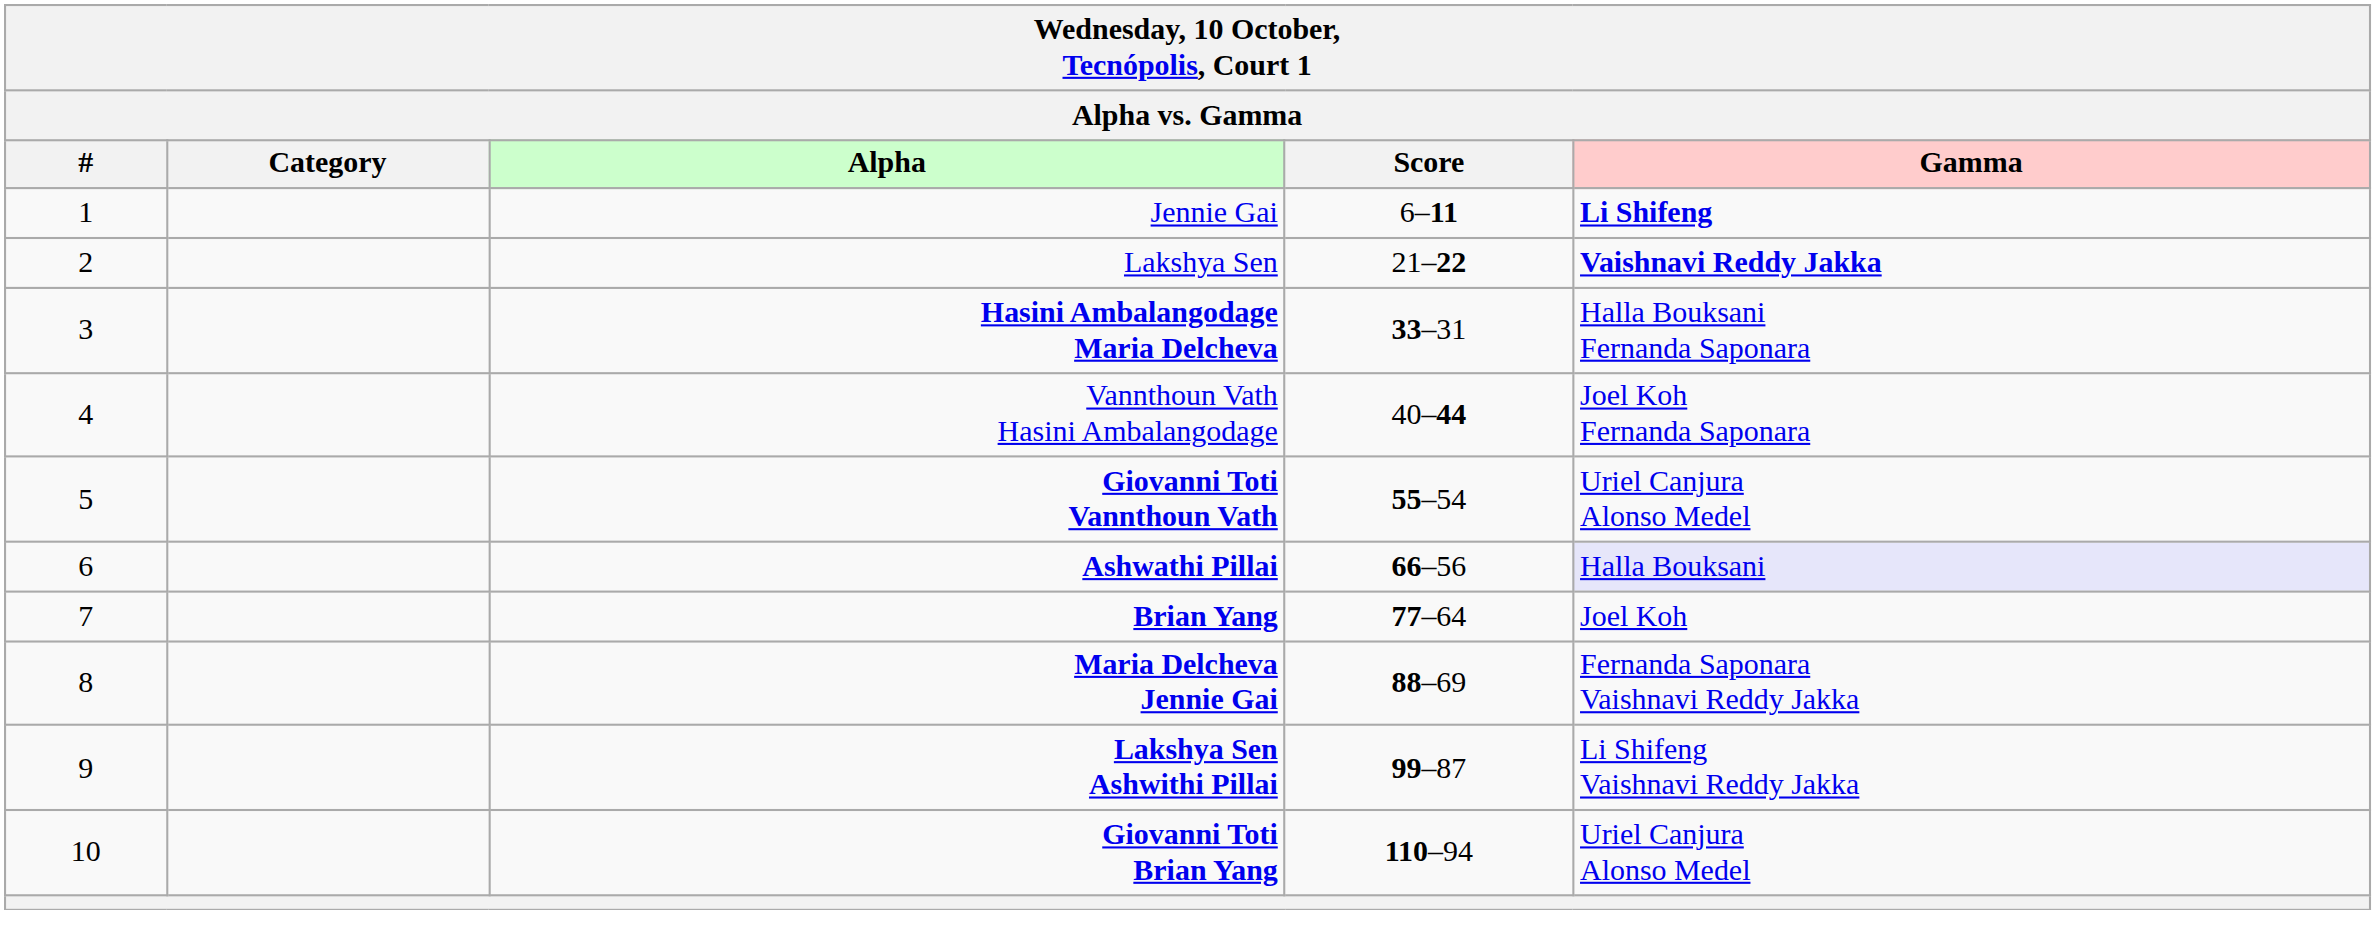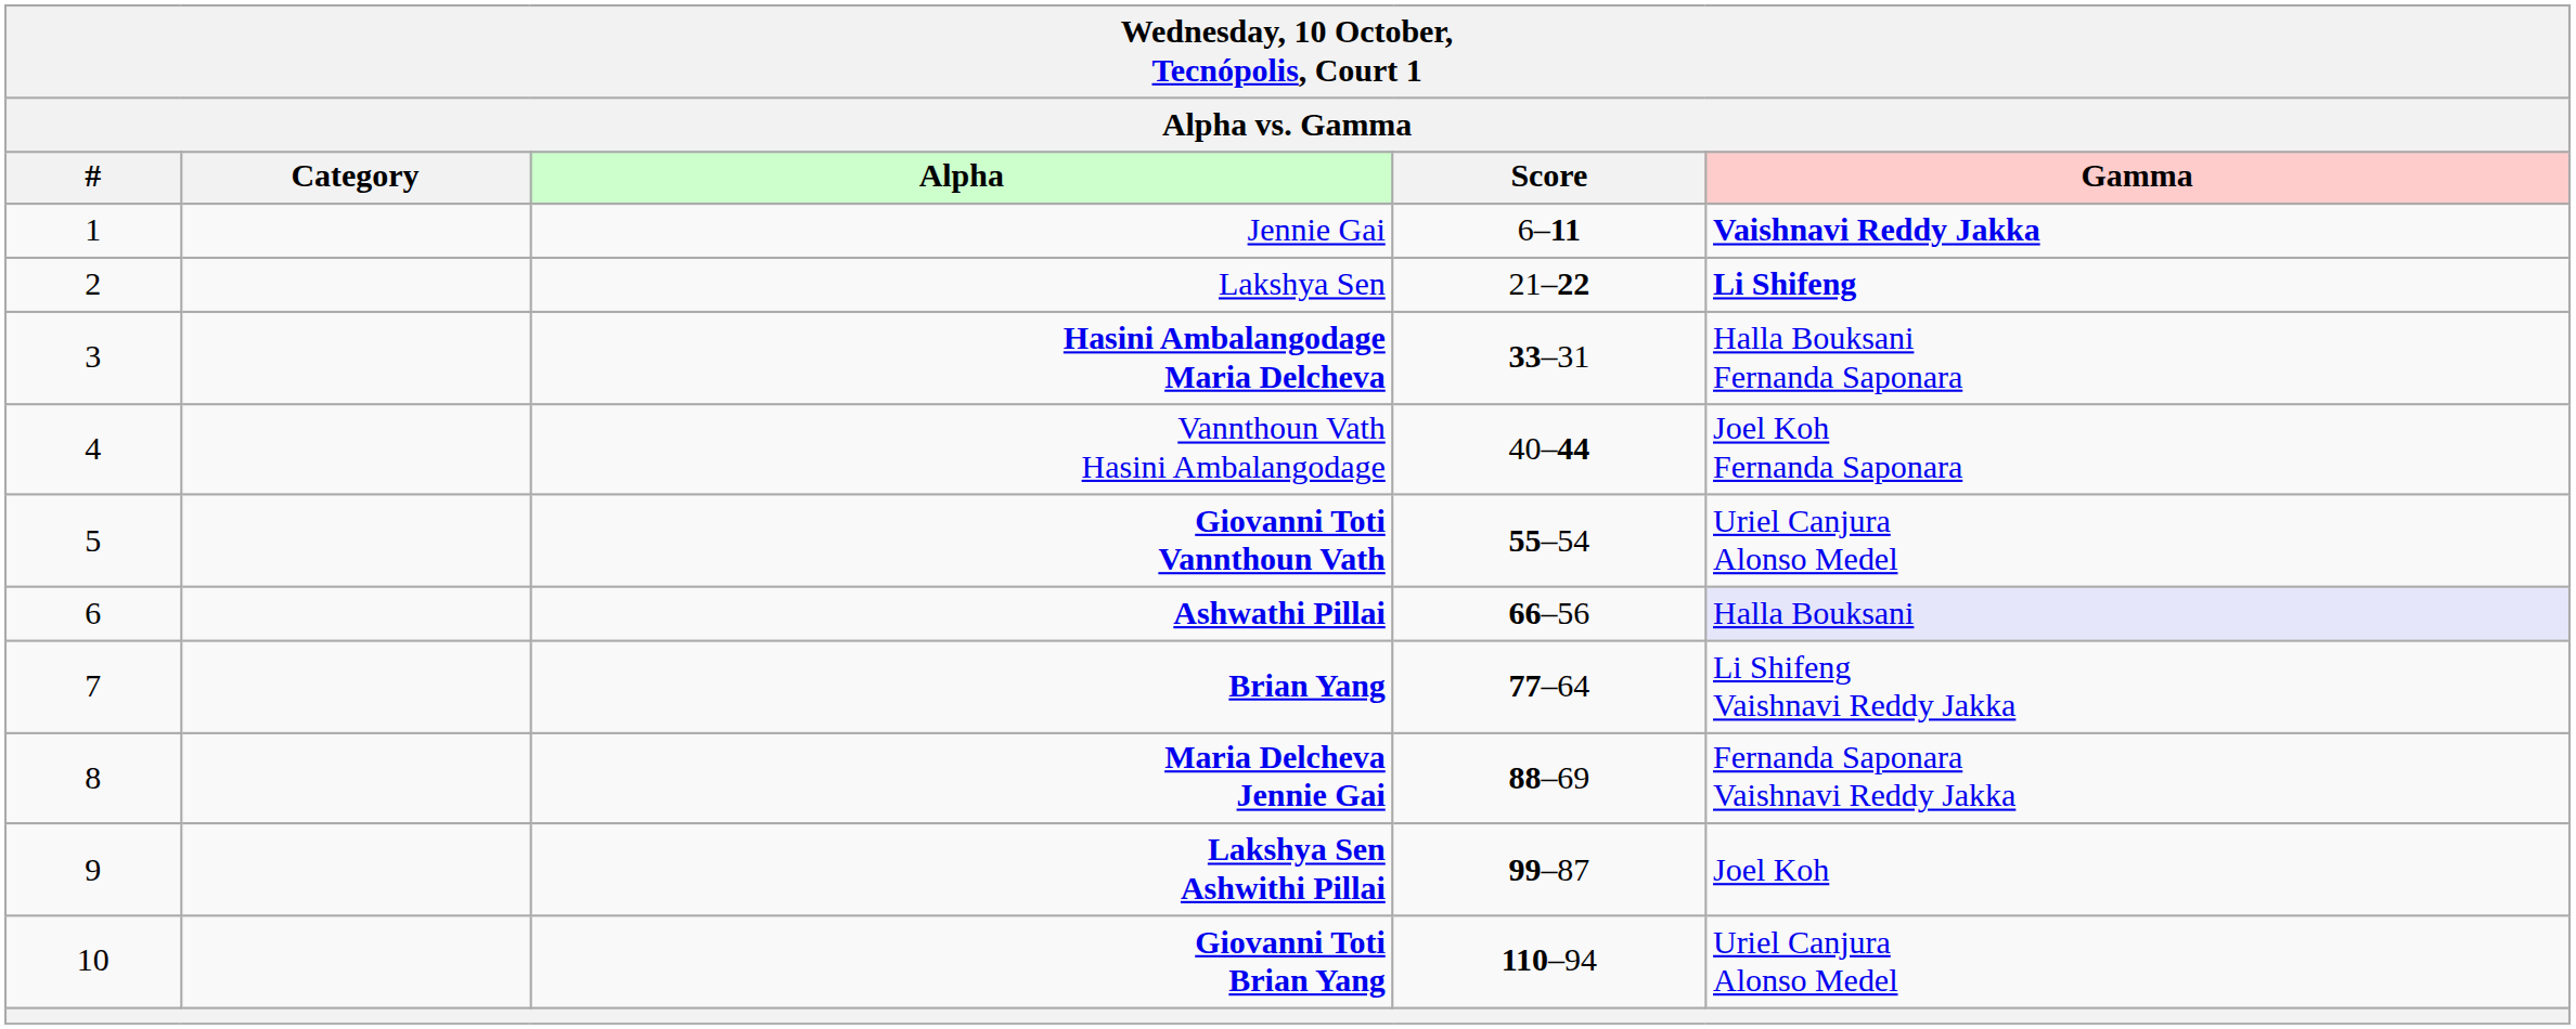Jennie Gai | Gamma: Li Shifeng -> Vaishnavi Reddy Jakka
Lakshya Sen | Gamma: Vaishnavi Reddy Jakka -> Li Shifeng
Brian Yang | Gamma: Joel Koh -> Li Shifeng Vaishnavi Reddy Jakka
Lakshya Sen Ashwithi Pillai | Gamma: Li Shifeng Vaishnavi Reddy Jakka -> Joel Koh
